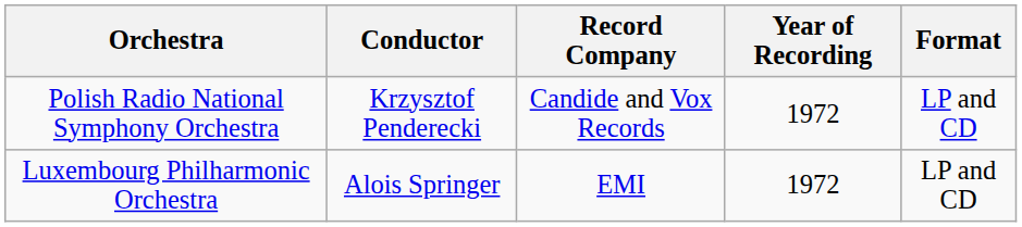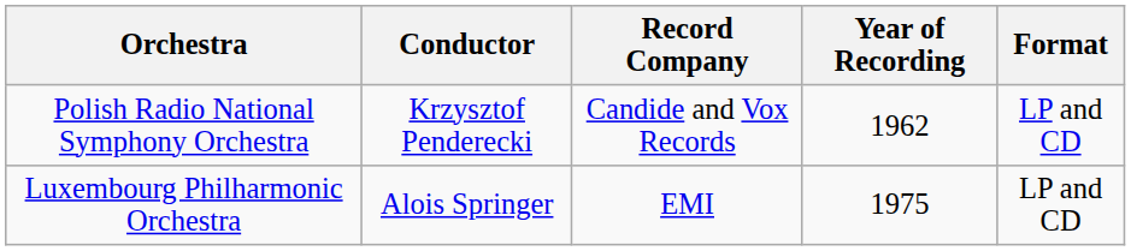Polish Radio National Symphony Orchestra | Year of Recording: 1972 -> 1962
Luxembourg Philharmonic Orchestra | Year of Recording: 1972 -> 1975
